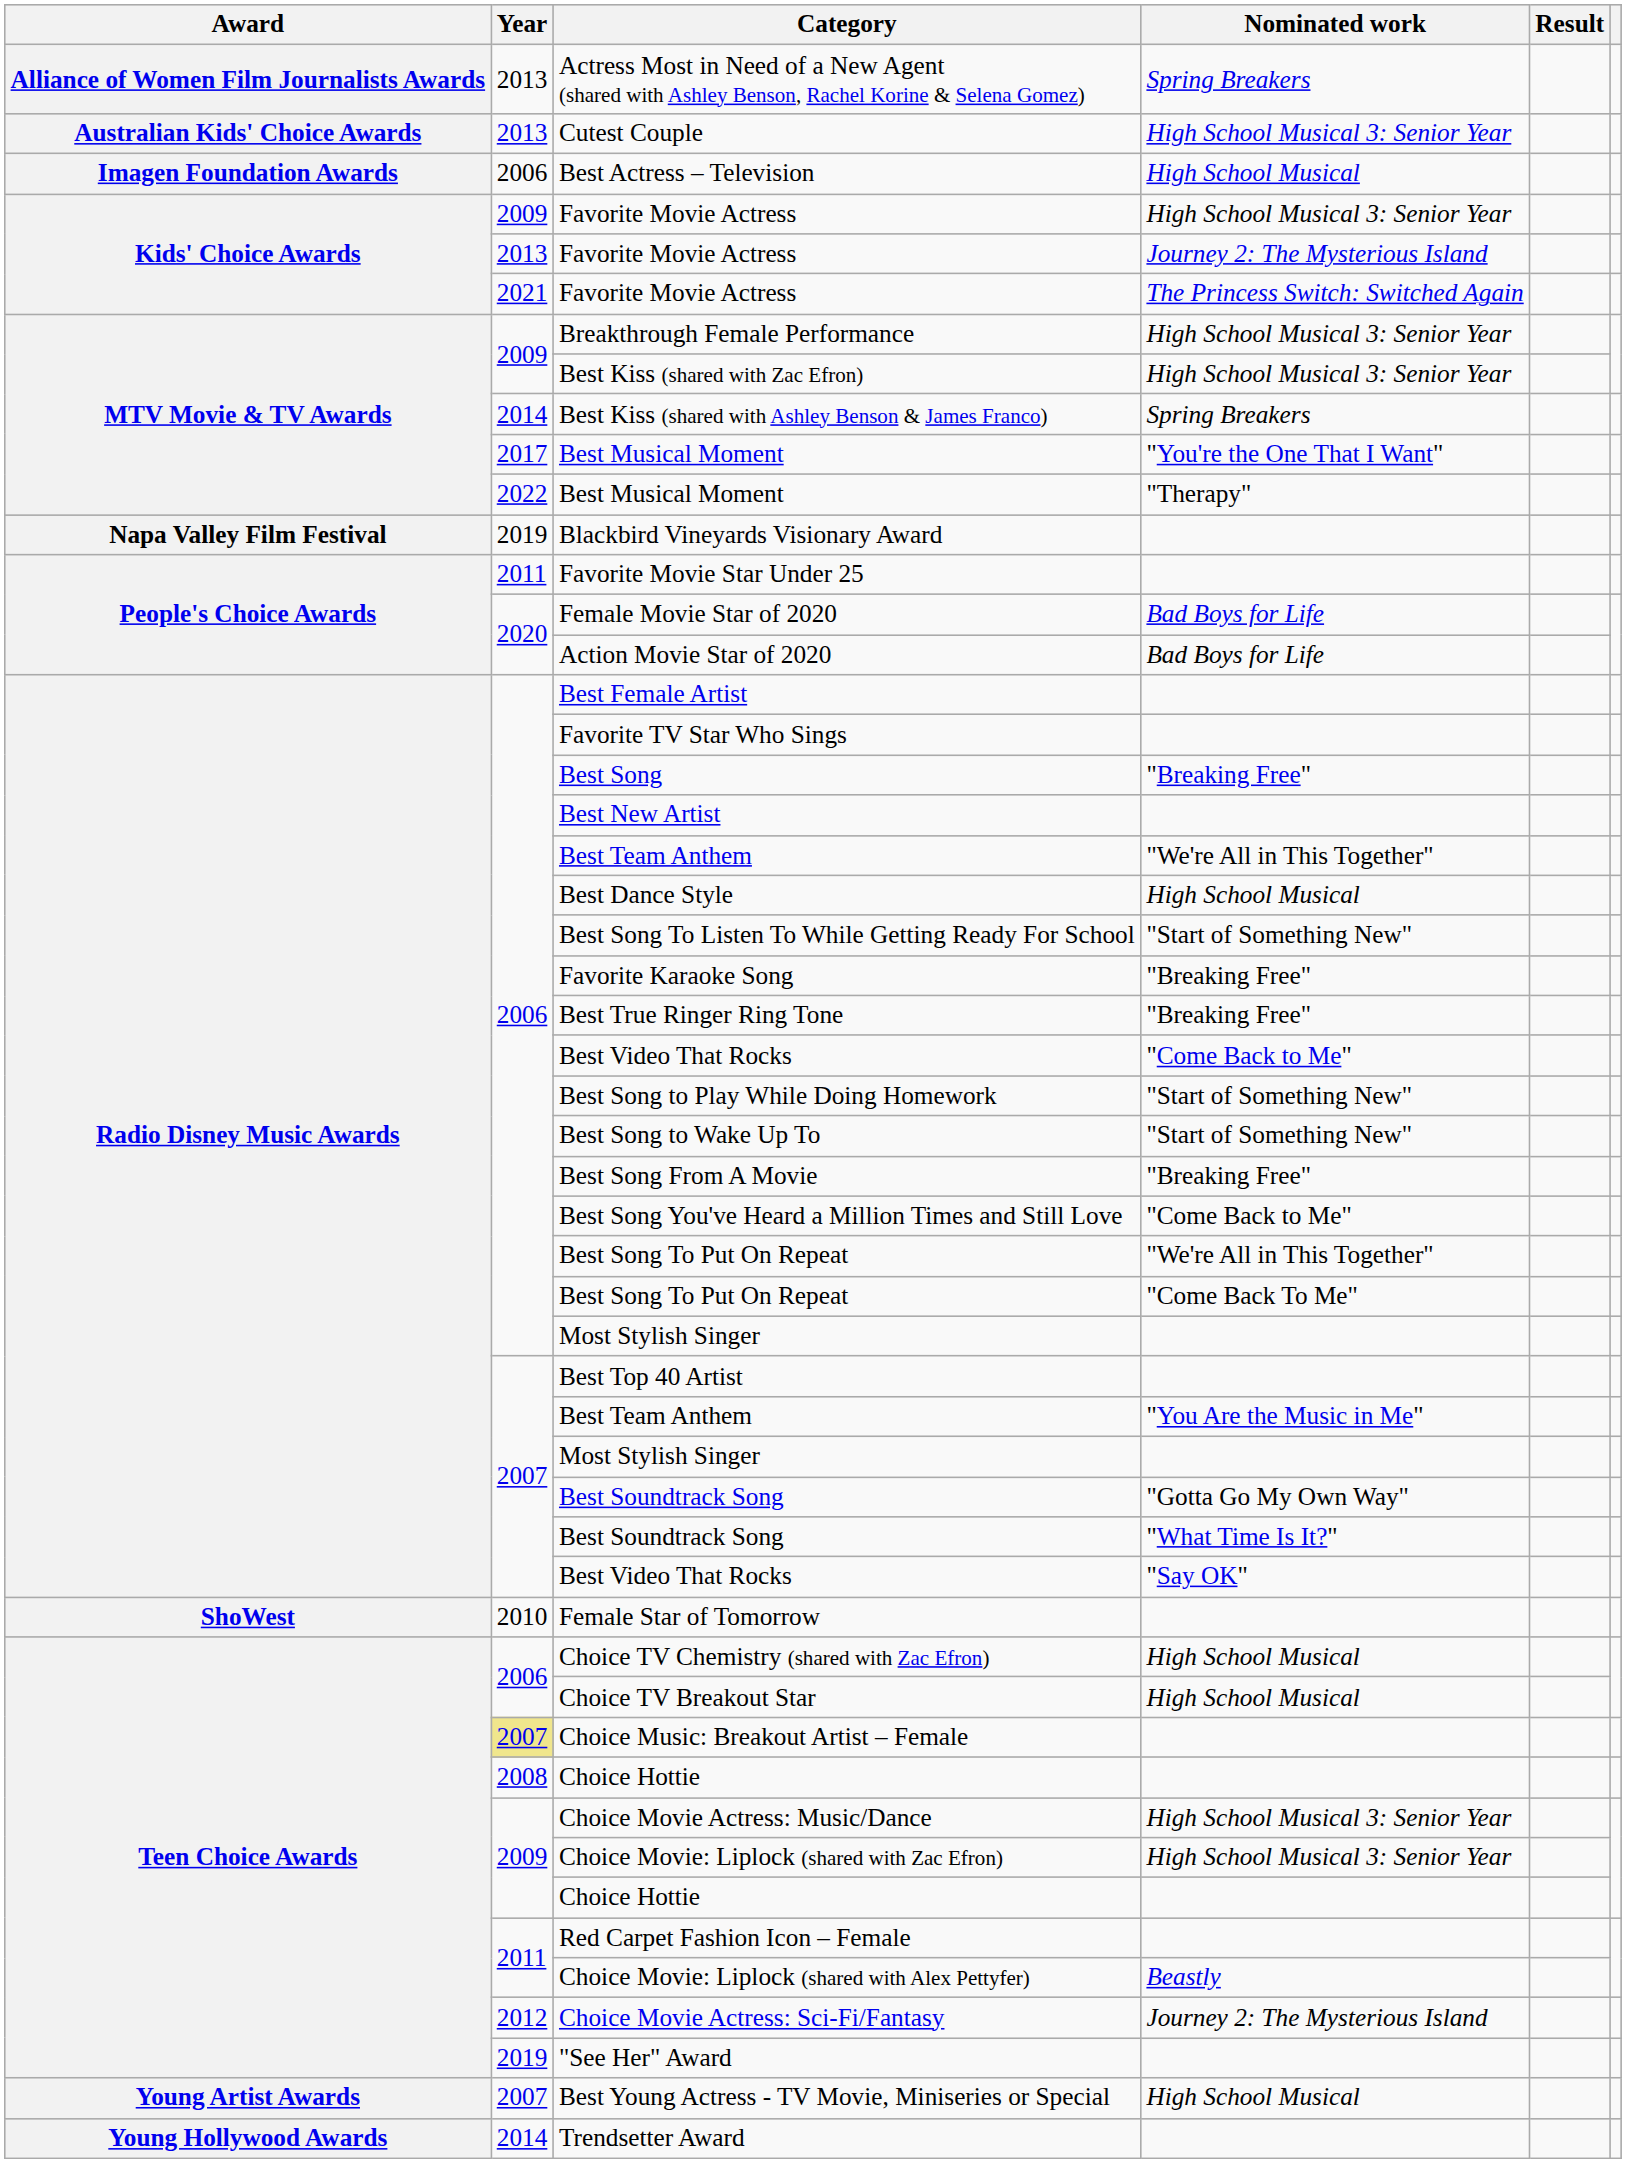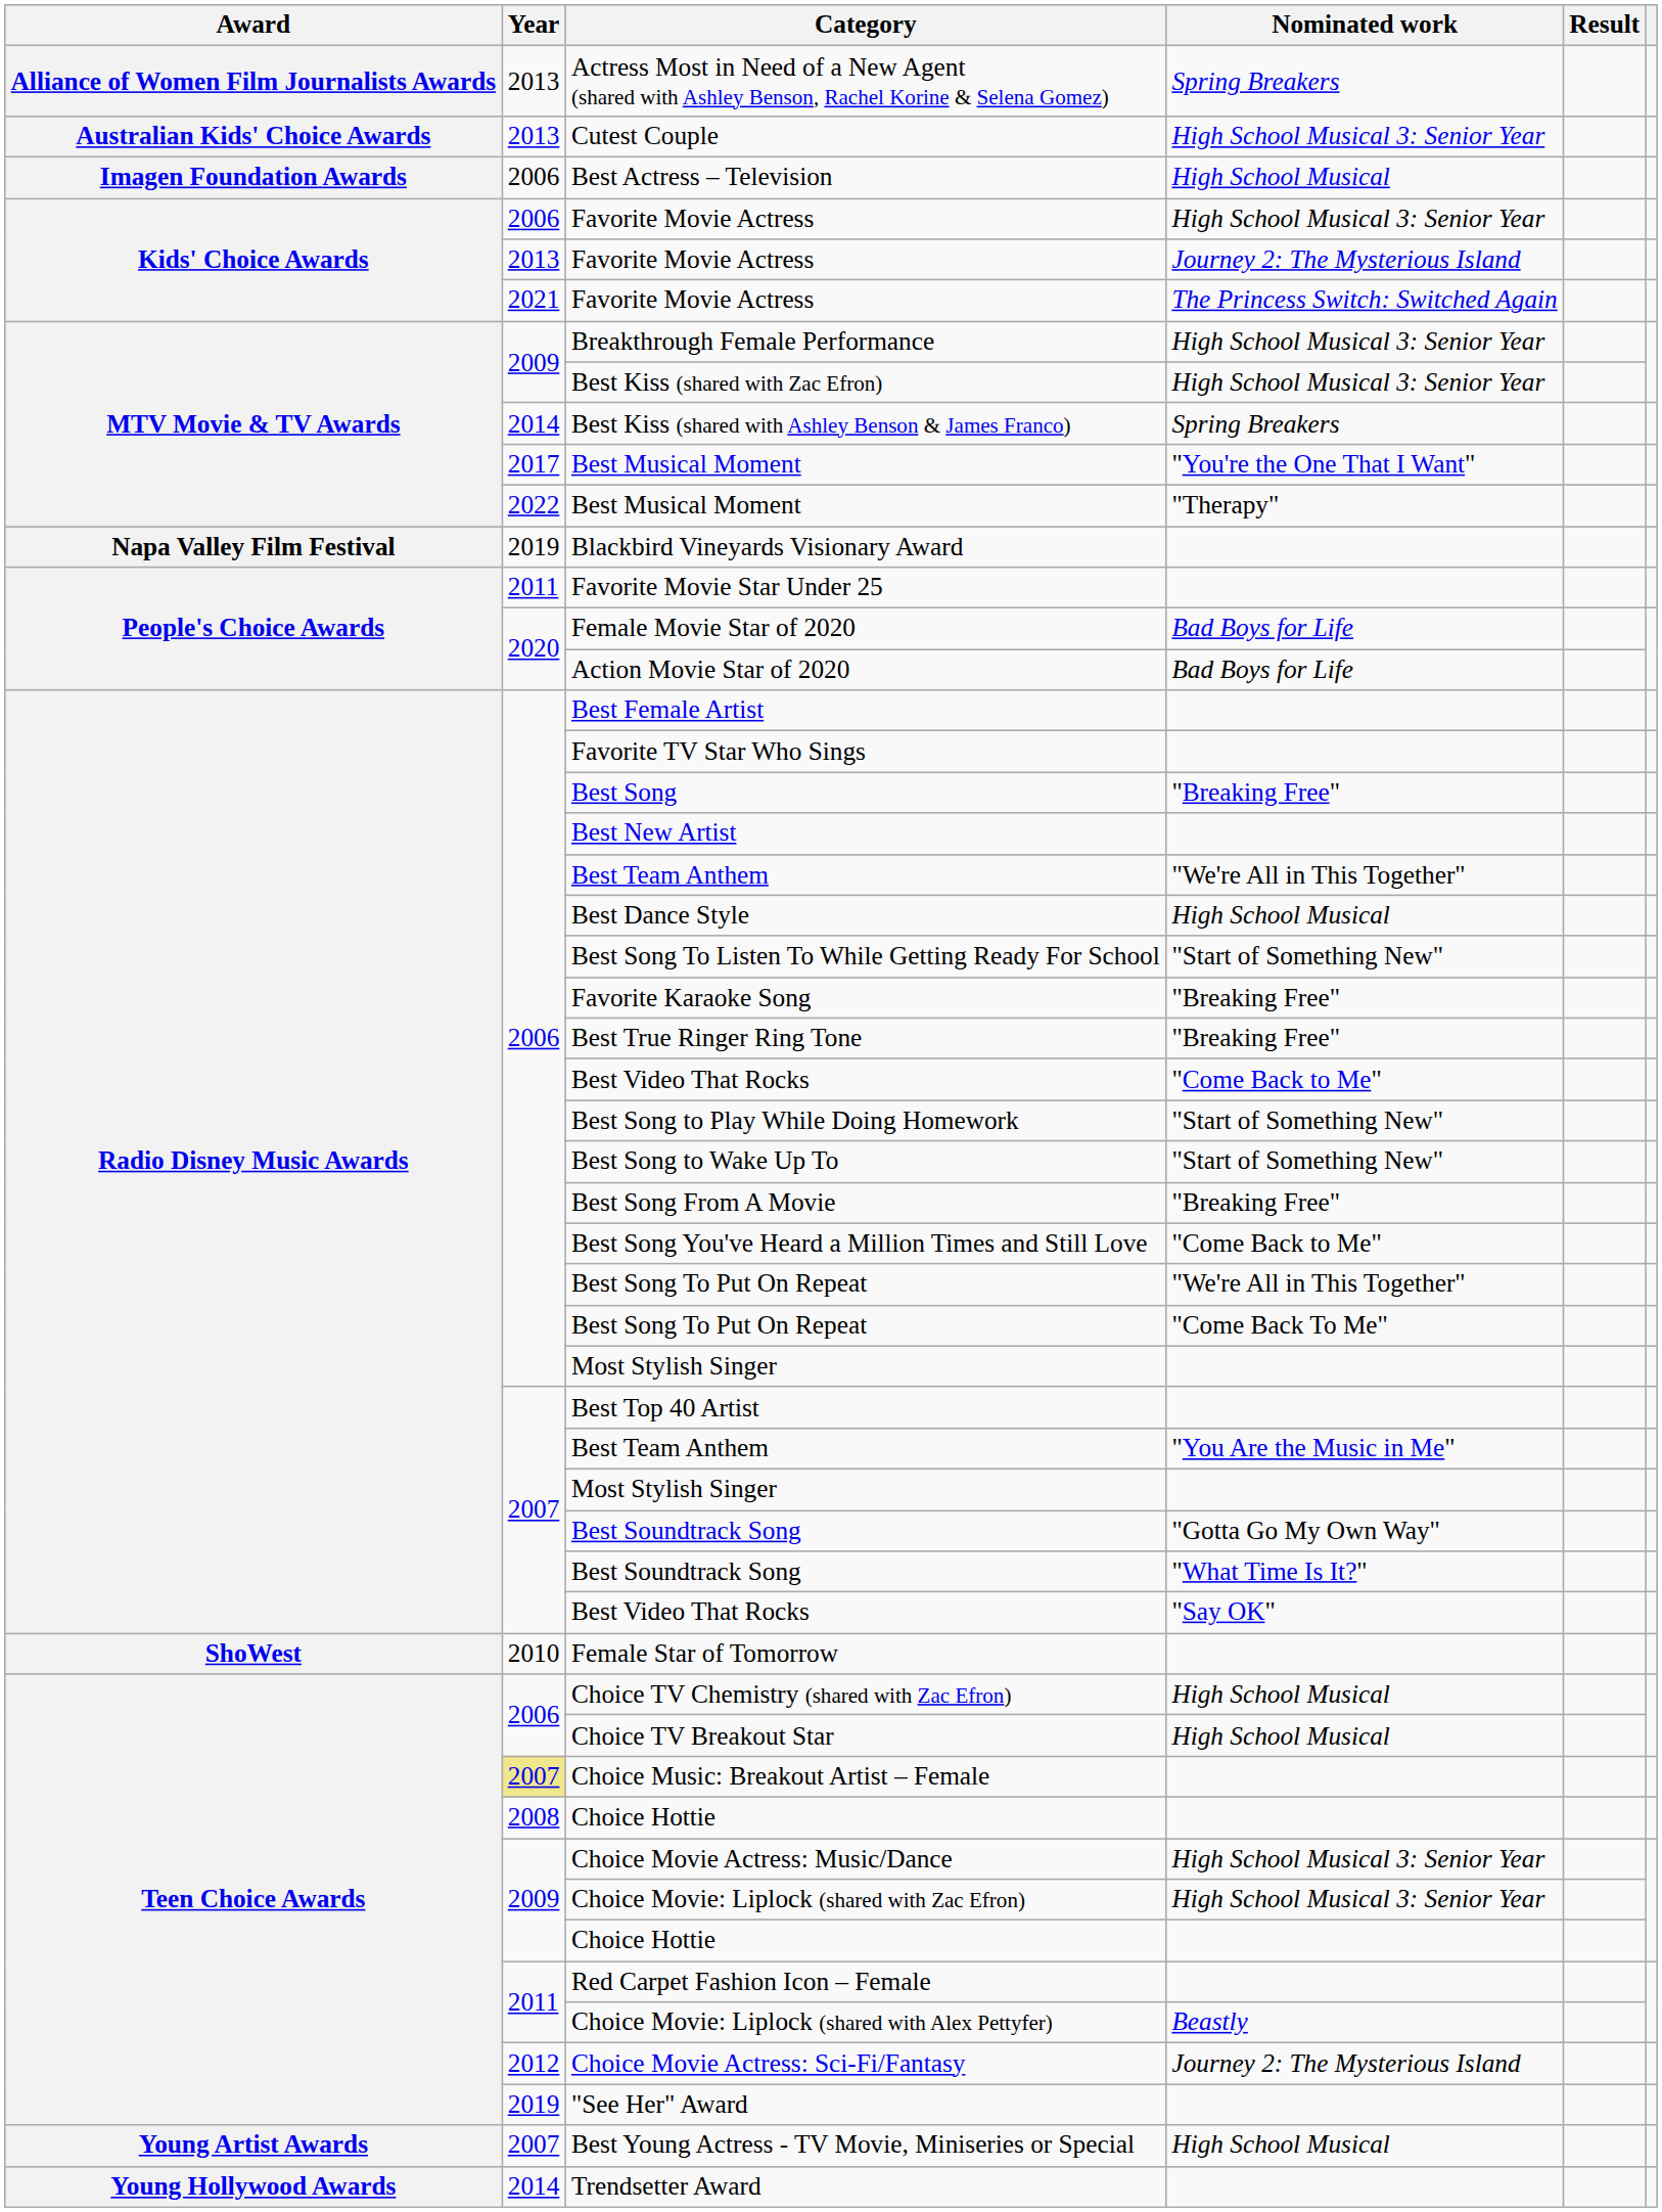Favorite Movie Actress / High School Musical 3: Senior Year | Year: 2009 -> 2006
